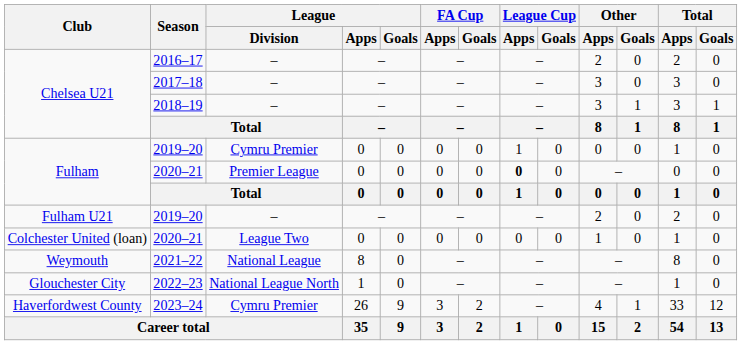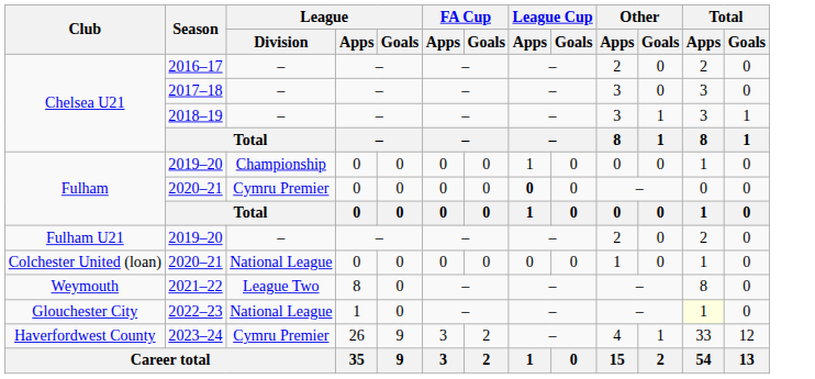Fulham / 2019–20 | League / Division: Cymru Premier -> Championship
Fulham / 2020–21 | League / Division: Premier League -> Cymru Premier
Colchester United (loan) / 2020–21 | League / Division: League Two -> National League
2021–22 | League / Division: National League -> League Two
2022–23 | League / Division: National League North -> National League
2022–23 | Total / Apps: no background -> lightyellow background
